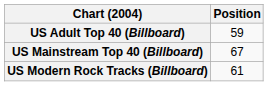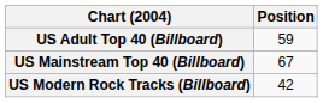US Modern Rock Tracks (Billboard) | Position: 61 -> 42
